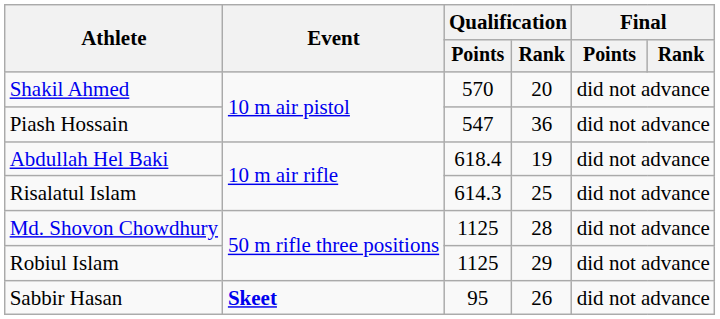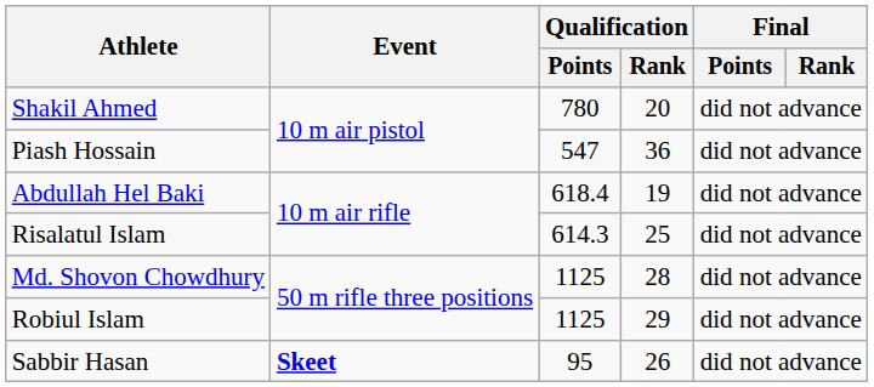Shakil Ahmed | Qualification / Points: 570 -> 780
